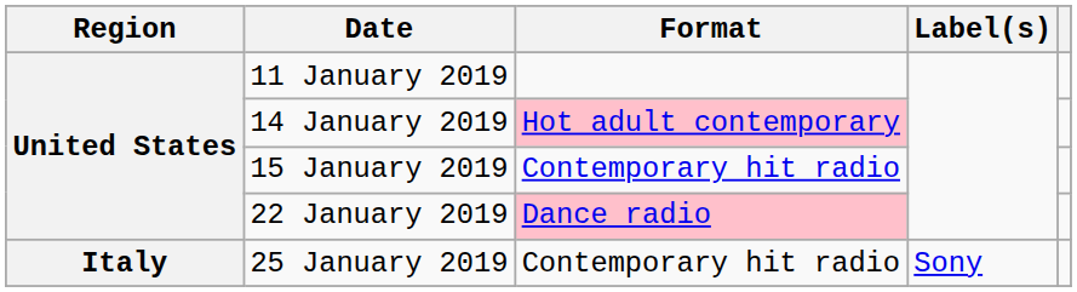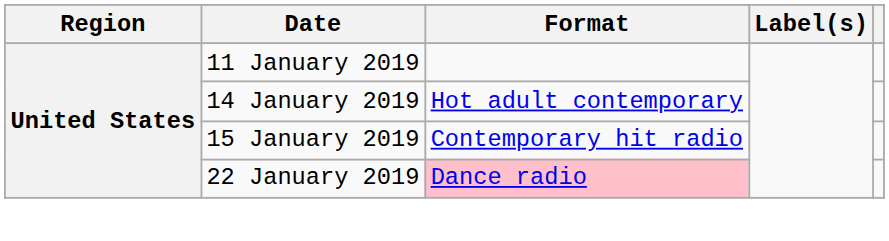14 January 2019 | Format: pink background -> no background
- row: Italy | 25 January 2019 | Contemporary hit radio | Sony
